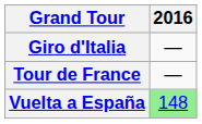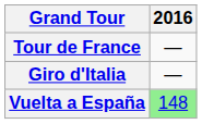rows swapped: Giro d'Italia <-> Tour de France
